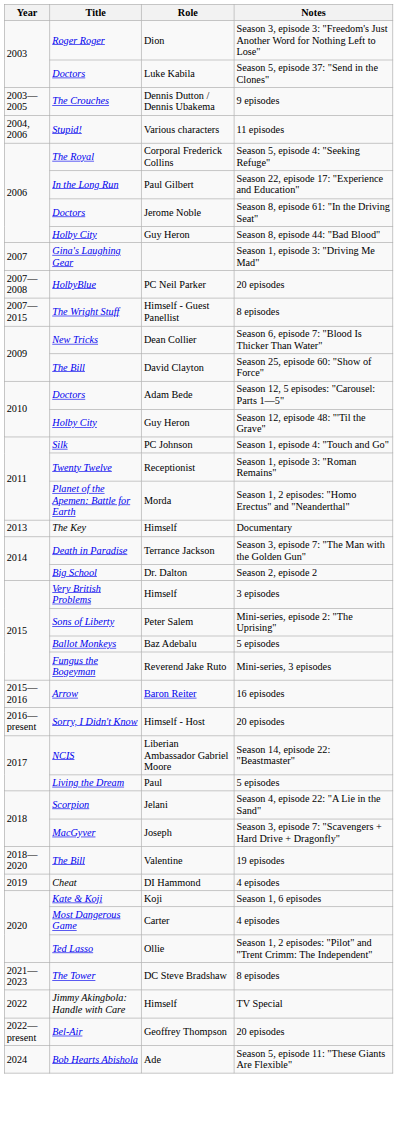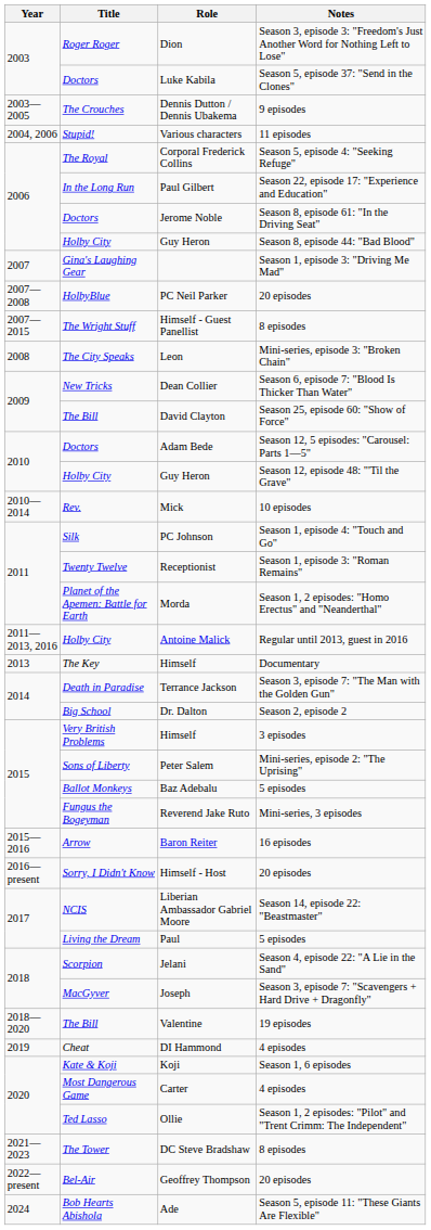+ row: 2008 | The City Speaks | Leon | Mini-series, episode 3: "Broken Chain"
+ row: 2010—2014 | Rev. | Mick | 10 episodes
+ row: 2011—2013, 2016 | Holby City | Antoine Malick | Regular until 2013, guest in 2016
- row: 2022 | Jimmy Akingbola: Handle with Care | Himself | TV Special
